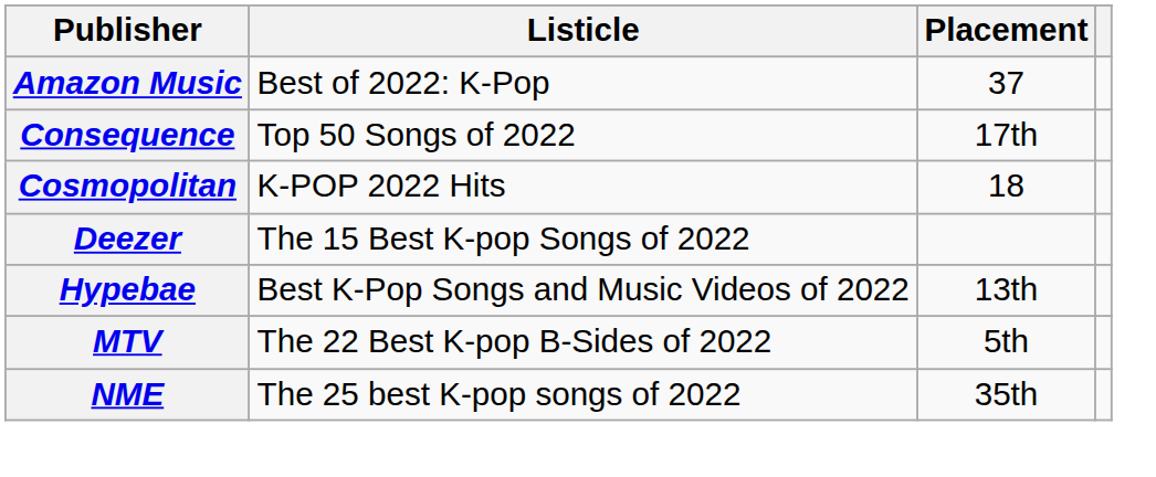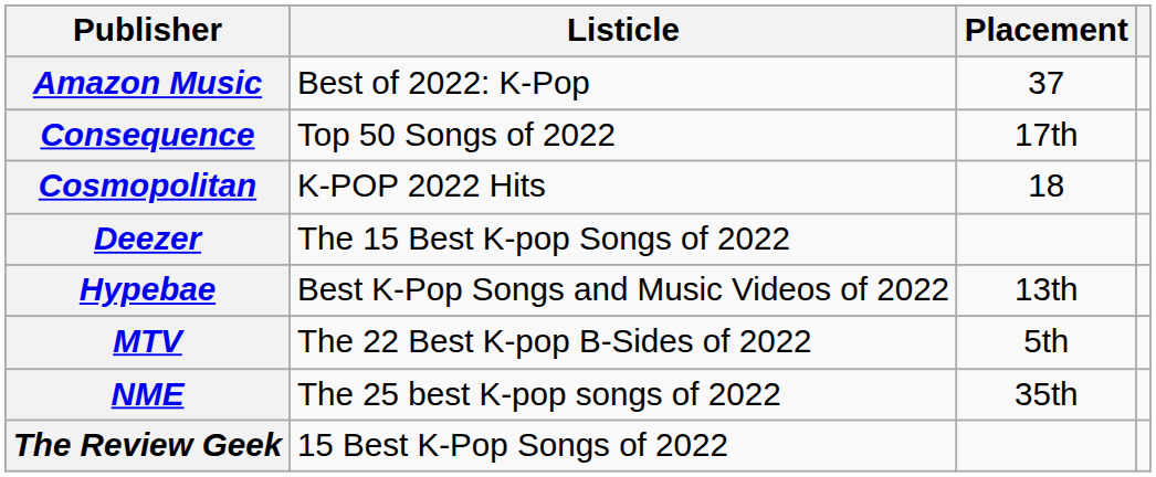+ row: The Review Geek | 15 Best K-Pop Songs of 2022
